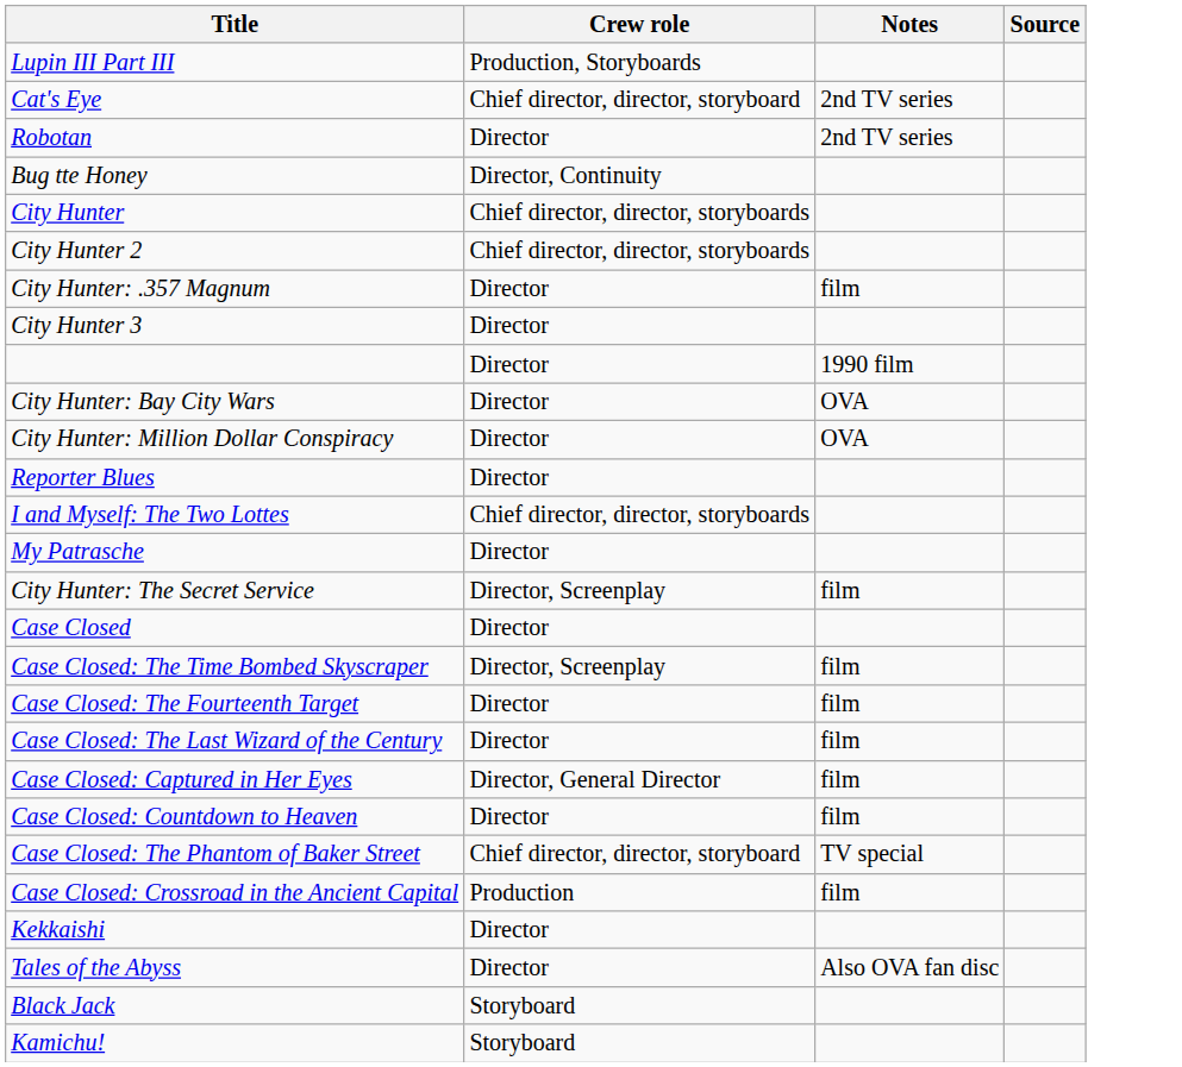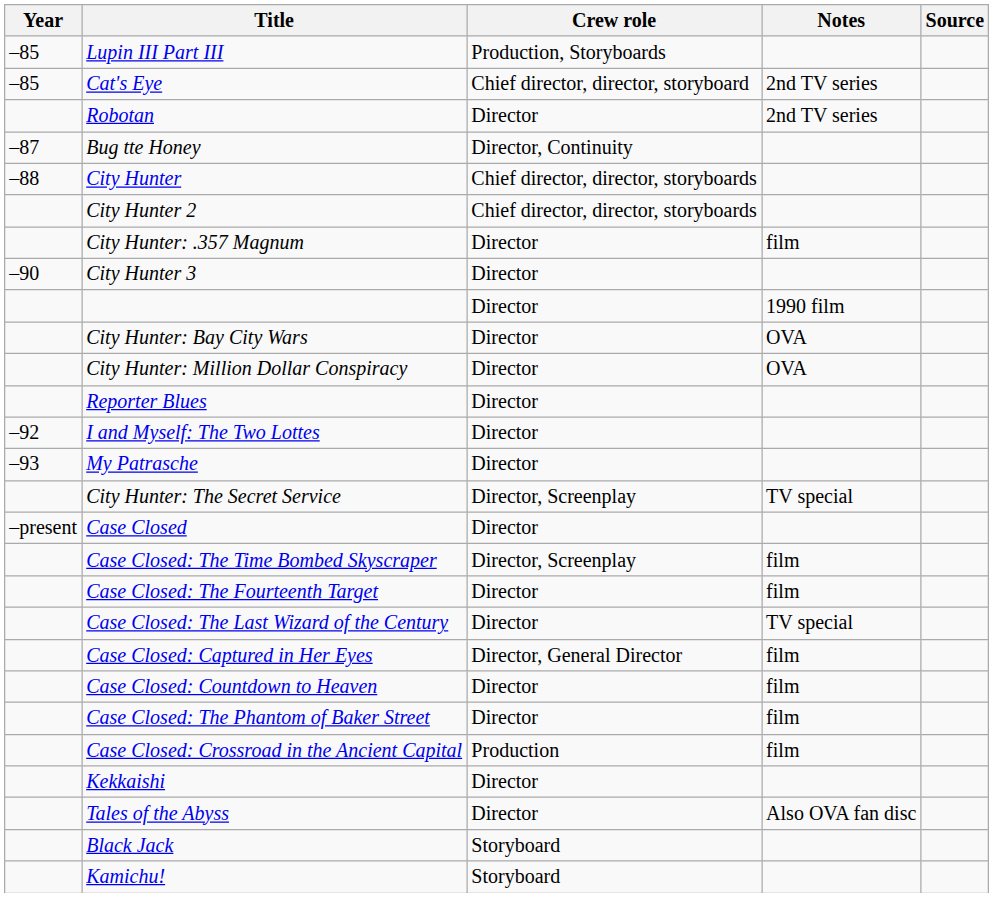+ column: Year | –85 | –85 | –87 | –88 | –90 | –92 | –93 | –present
I and Myself: The Two Lottes | Crew role: Chief director, director, storyboards -> Director
City Hunter: The Secret Service | Notes: film -> TV special
Case Closed: The Last Wizard of the Century | Notes: film -> TV special
Case Closed: The Phantom of Baker Street | Crew role: Chief director, director, storyboard -> Director
Case Closed: The Phantom of Baker Street | Notes: TV special -> film
